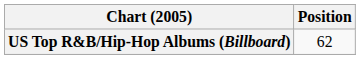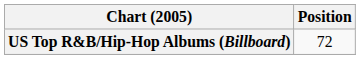US Top R&B/Hip-Hop Albums (Billboard) | Position: 62 -> 72
